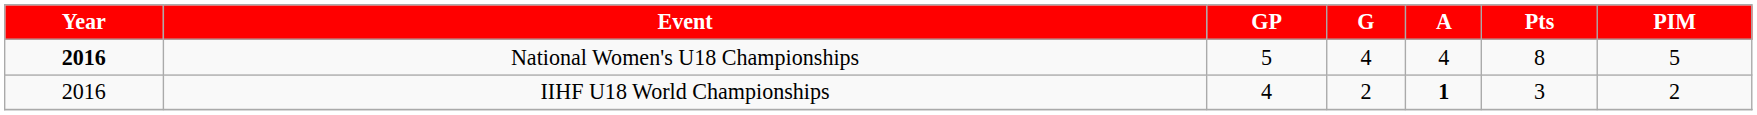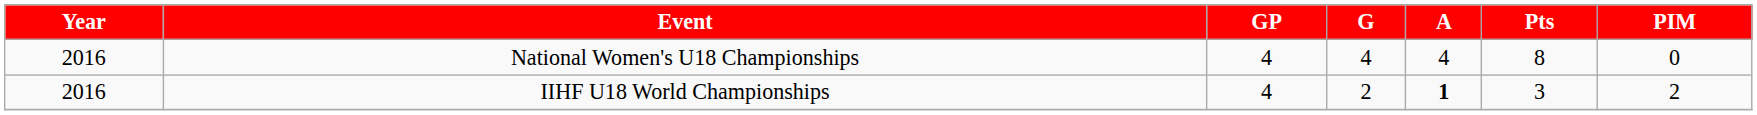National Women's U18 Championships | Year: bold -> normal
National Women's U18 Championships | GP: 5 -> 4
National Women's U18 Championships | PIM: 5 -> 0
